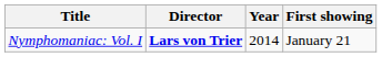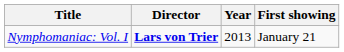Nymphomaniac: Vol. I | Year: 2014 -> 2013
